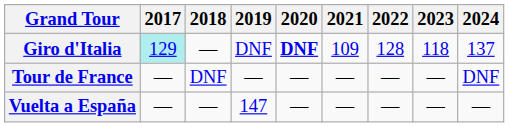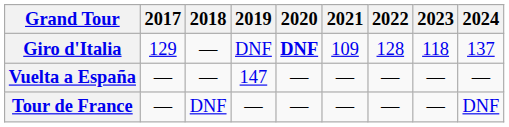Giro d'Italia | 2017: paleturquoise background -> no background
rows swapped: Tour de France <-> Vuelta a España
